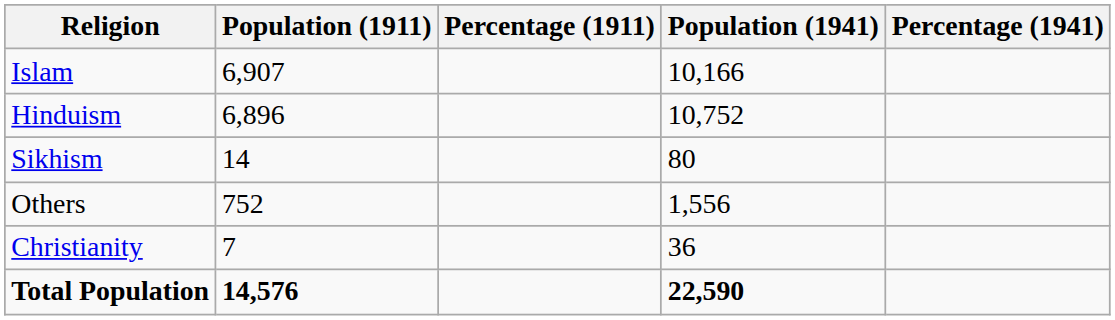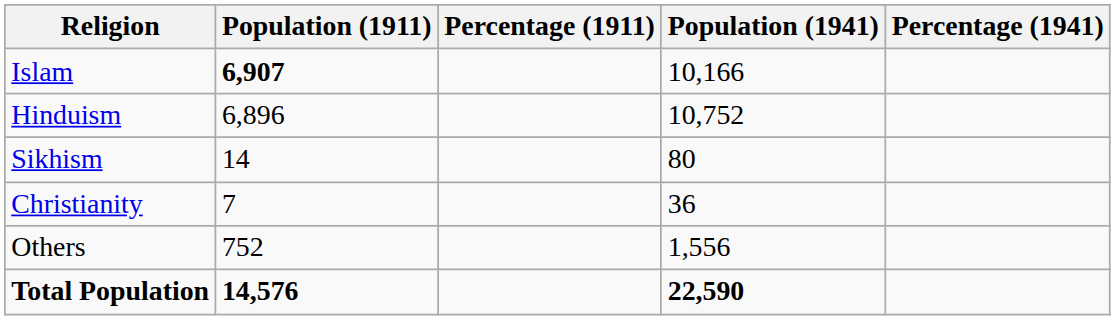Islam | Population (1911): normal -> bold
rows swapped: Christianity <-> Others
